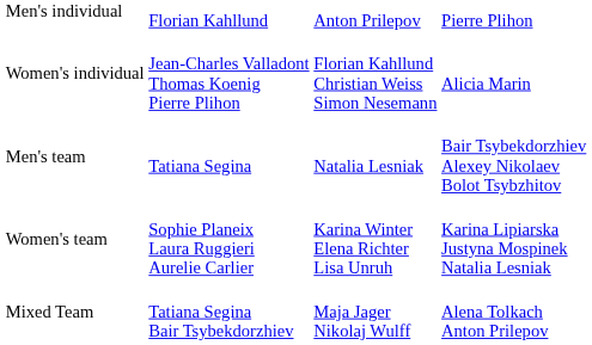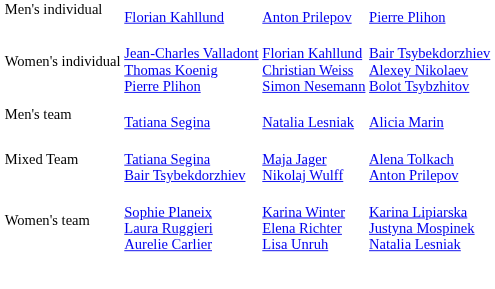Women's individual | column 4: Alicia Marin -> Bair Tsybekdorzhiev Alexey Nikolaev Bolot Tsybzhitov
Men's team | column 4: Bair Tsybekdorzhiev Alexey Nikolaev Bolot Tsybzhitov -> Alicia Marin
rows swapped: Women's team <-> Mixed Team
